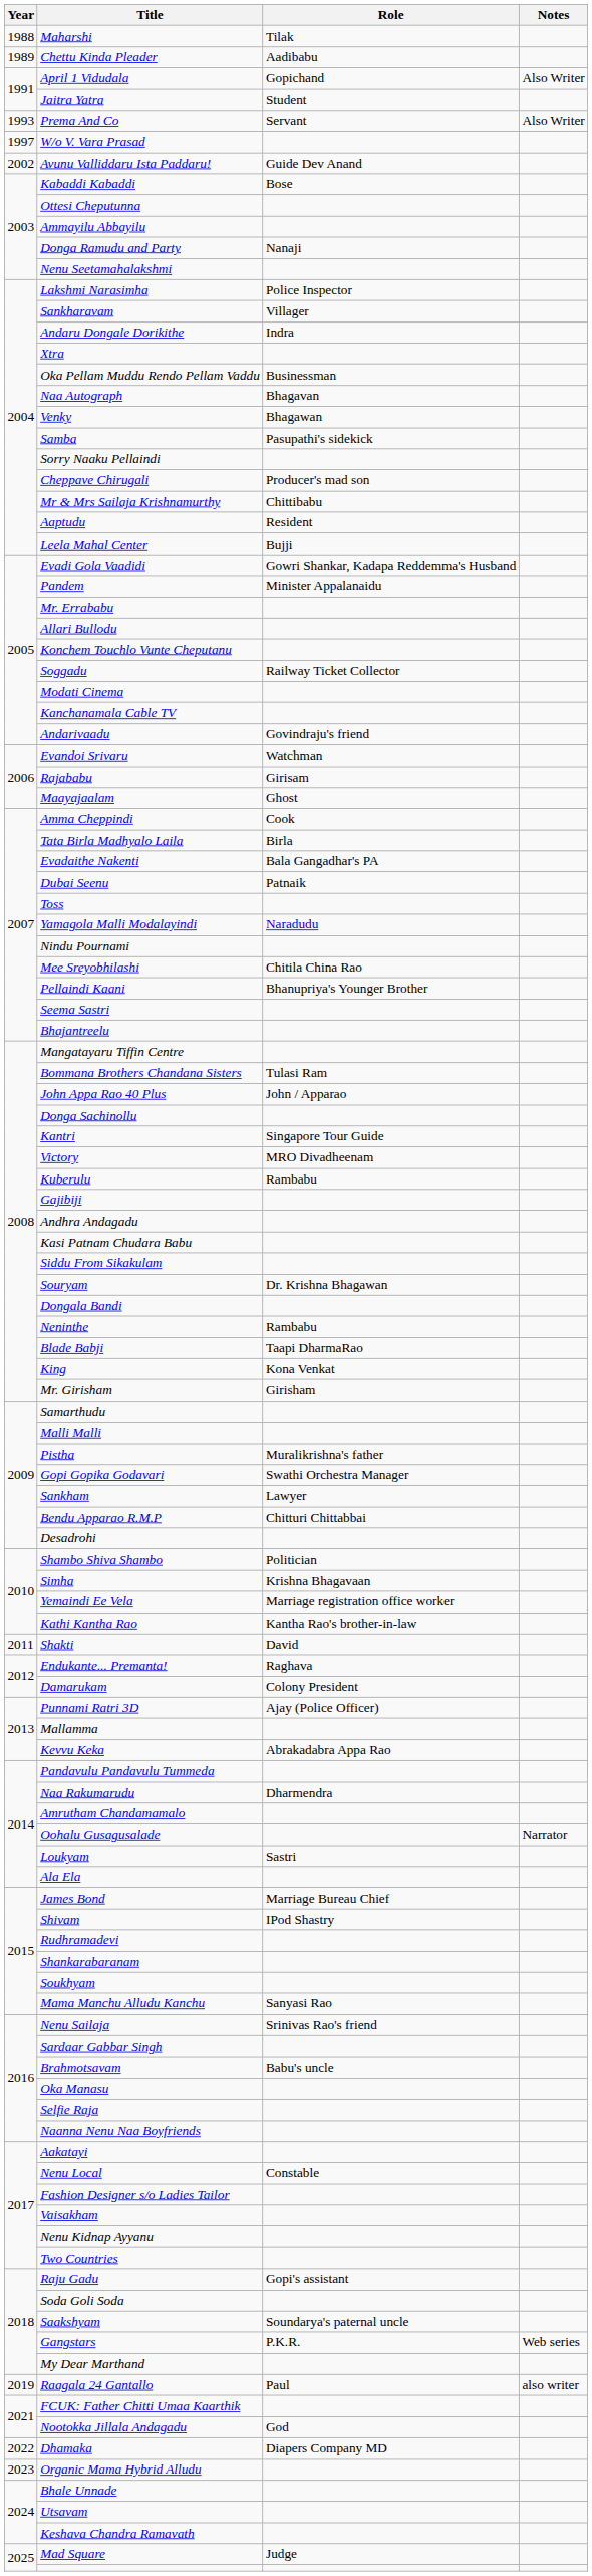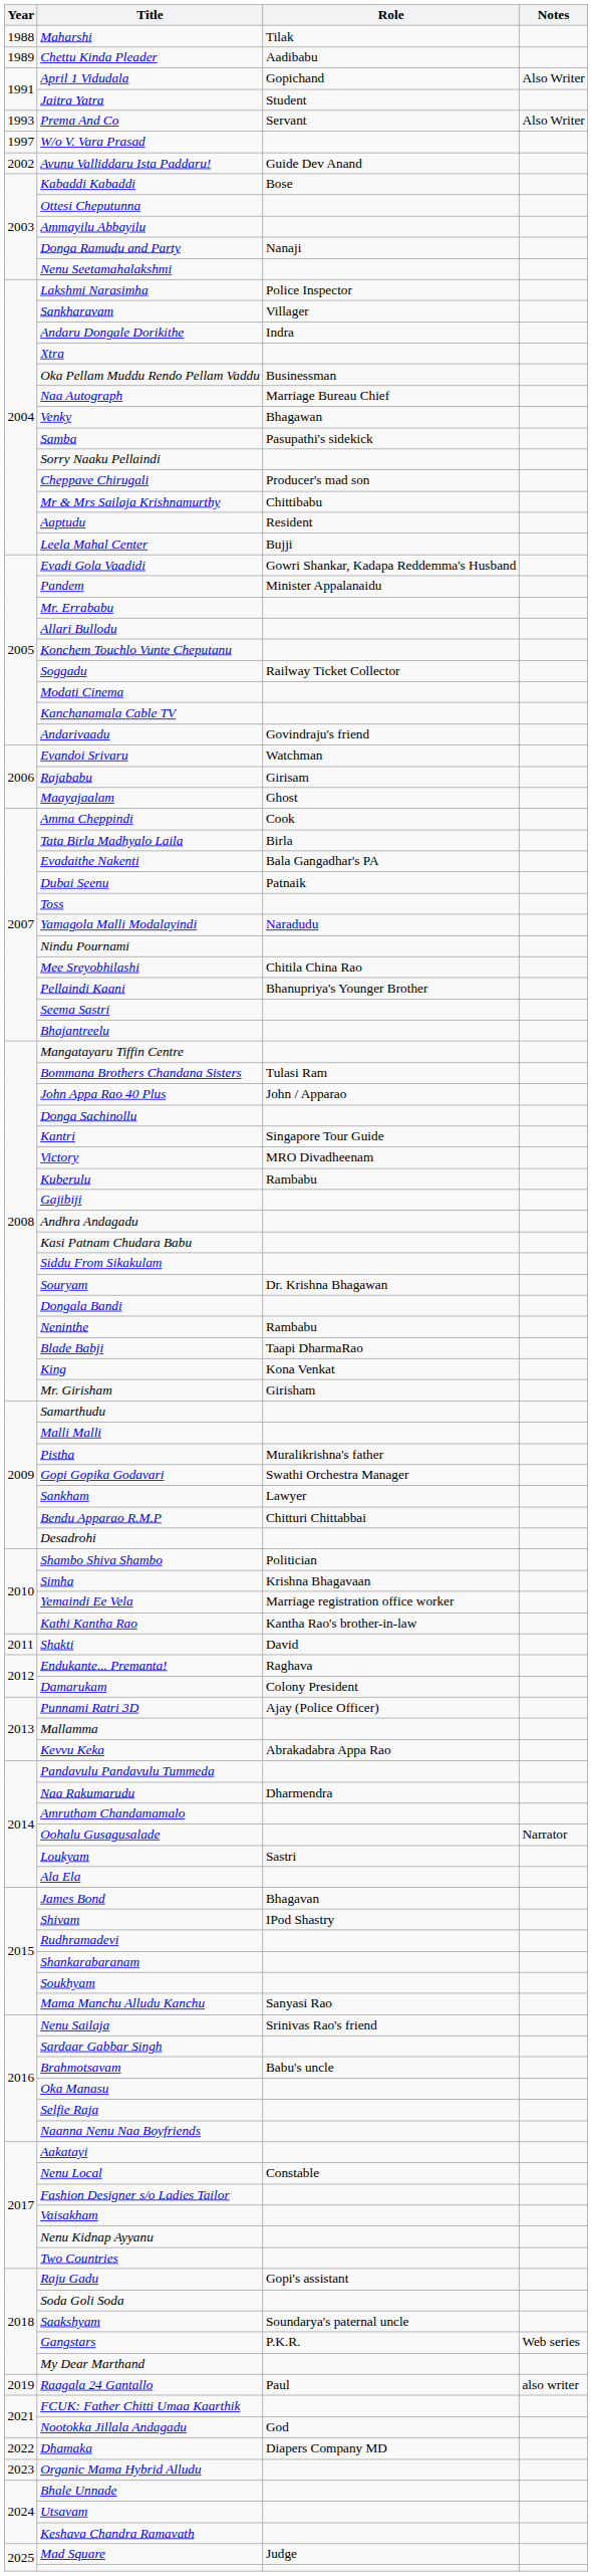Naa Autograph | Role: Bhagavan -> Marriage Bureau Chief
James Bond | Role: Marriage Bureau Chief -> Bhagavan
